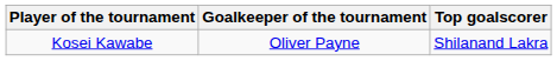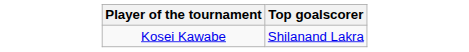- column: Goalkeeper of the tournament | Oliver Payne
